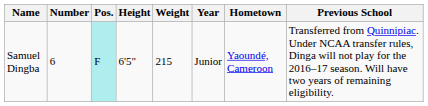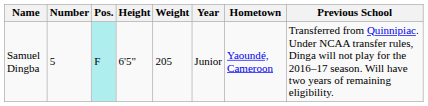Samuel Dingba | Number: 6 -> 5
Samuel Dingba | Weight: 215 -> 205
